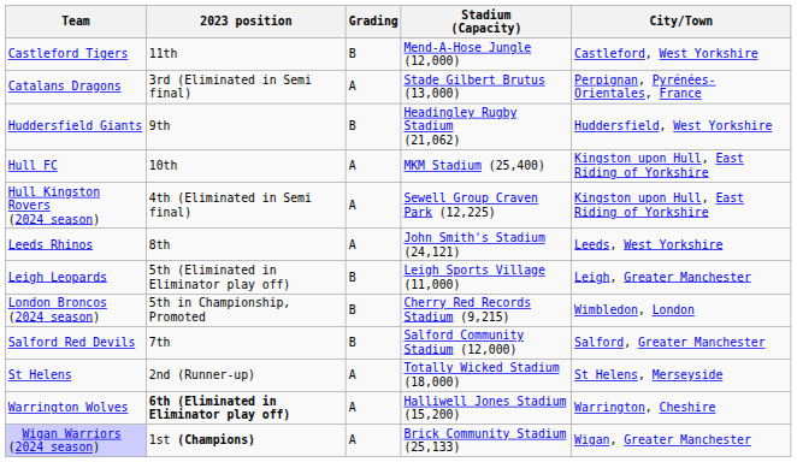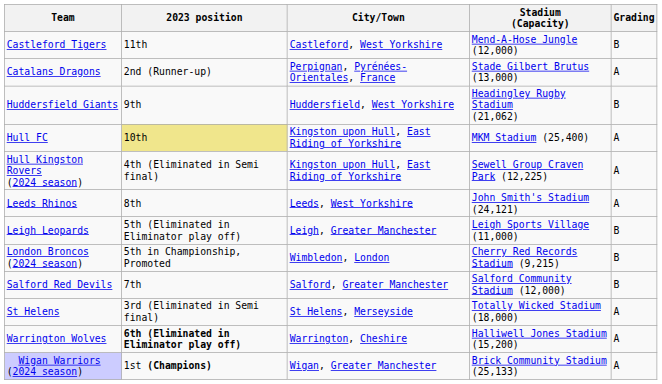columns swapped: Grading <-> City/Town
Catalans Dragons | 2023 position: 3rd (Eliminated in Semi final) -> 2nd (Runner-up)
Hull FC | 2023 position: no background -> khaki background
St Helens | 2023 position: 2nd (Runner-up) -> 3rd (Eliminated in Semi final)
